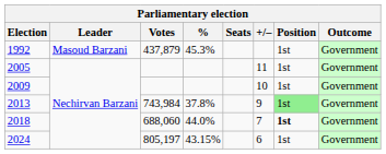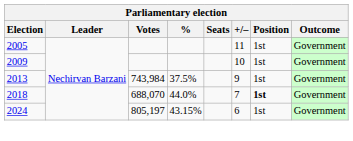- row: 1992 | Masoud Barzani | 437,879 | 45.3% | 1st | Government
2013 | %: 37.8% -> 37.5%
2013 | Position: lightgreen background -> no background
2018 | Votes: 688,060 -> 688,070
